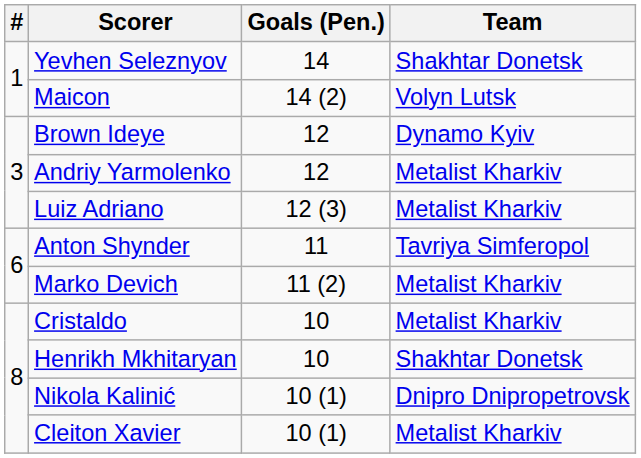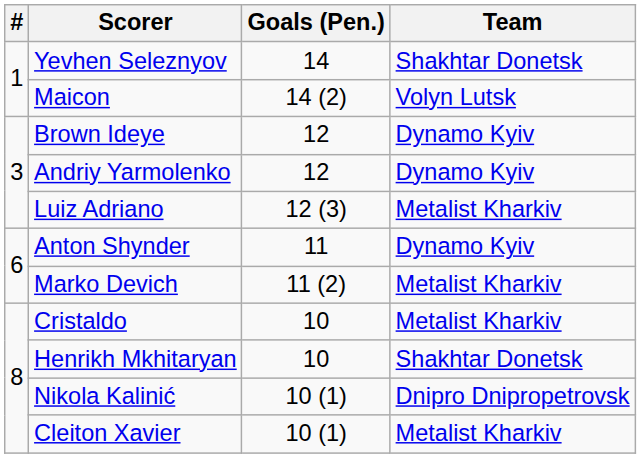Andriy Yarmolenko | Team: Metalist Kharkiv -> Dynamo Kyiv
Anton Shynder | Team: Tavriya Simferopol -> Dynamo Kyiv
